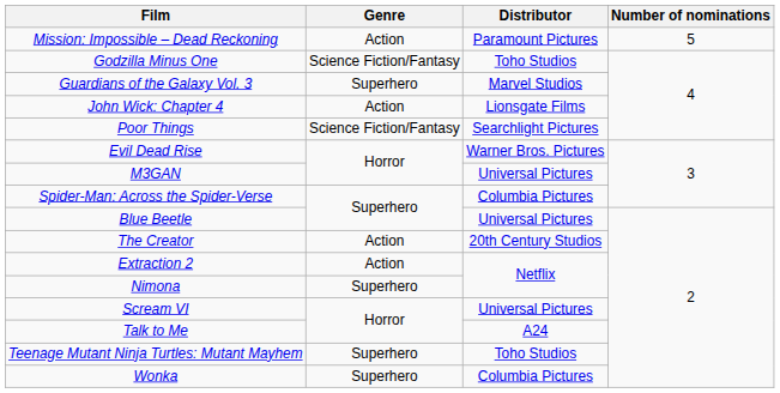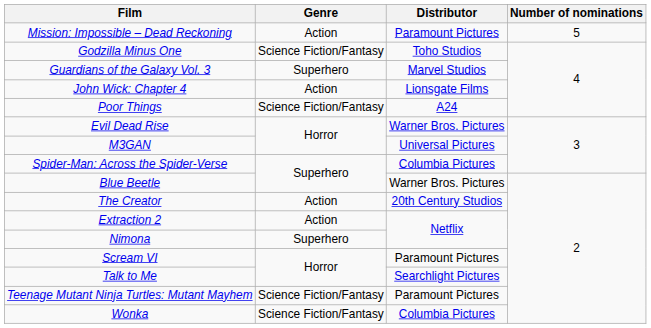Poor Things | Distributor: Searchlight Pictures -> A24
Blue Beetle | Distributor: Universal Pictures -> Warner Bros. Pictures
Scream VI | Distributor: Universal Pictures -> Paramount Pictures
Talk to Me | Distributor: A24 -> Searchlight Pictures
Teenage Mutant Ninja Turtles: Mutant Mayhem | Genre: Superhero -> Science Fiction/Fantasy
Teenage Mutant Ninja Turtles: Mutant Mayhem | Distributor: Toho Studios -> Paramount Pictures
Wonka | Genre: Superhero -> Science Fiction/Fantasy
